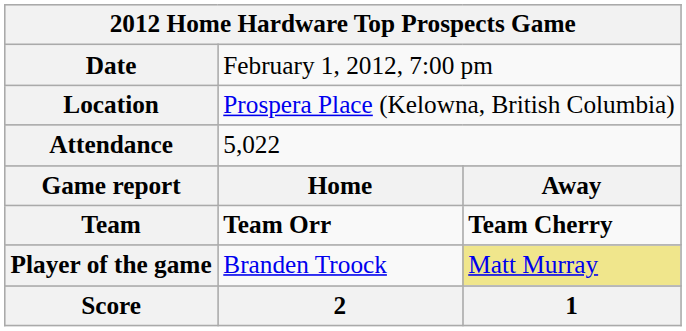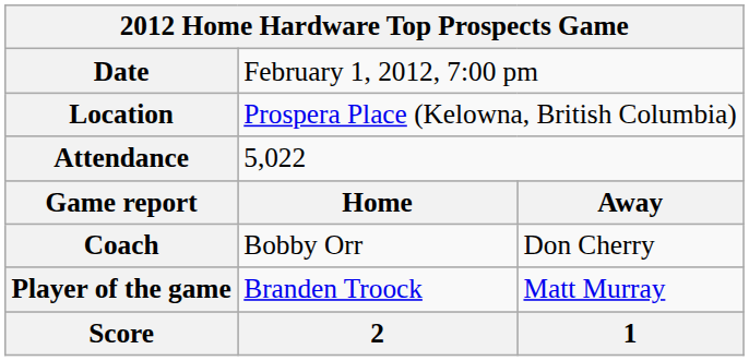- row: Team | Team Orr | Team Cherry
+ row: Coach | Bobby Orr | Don Cherry
Player of the game | column 3: khaki background -> no background
